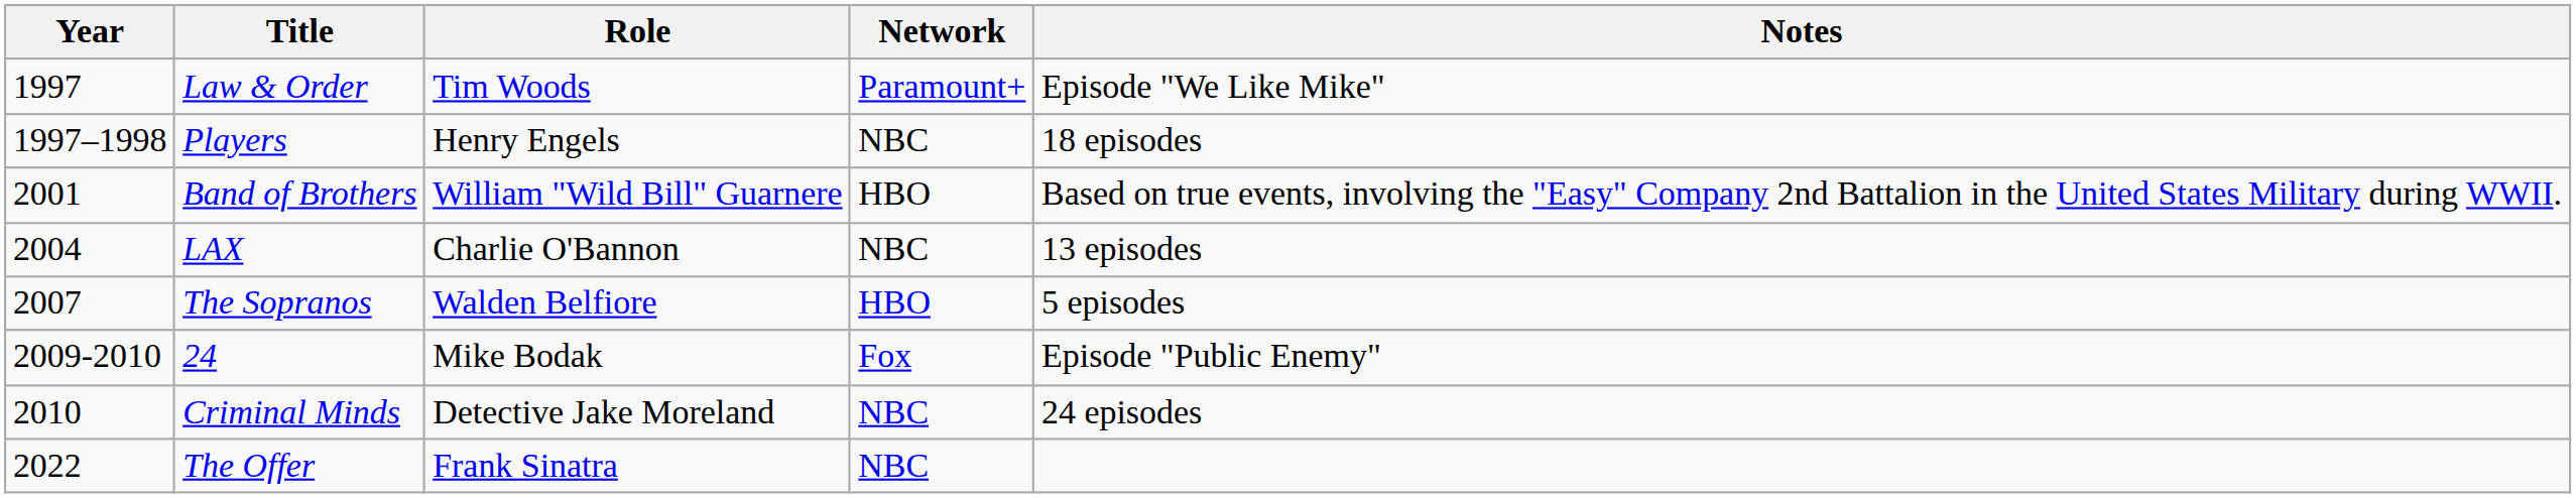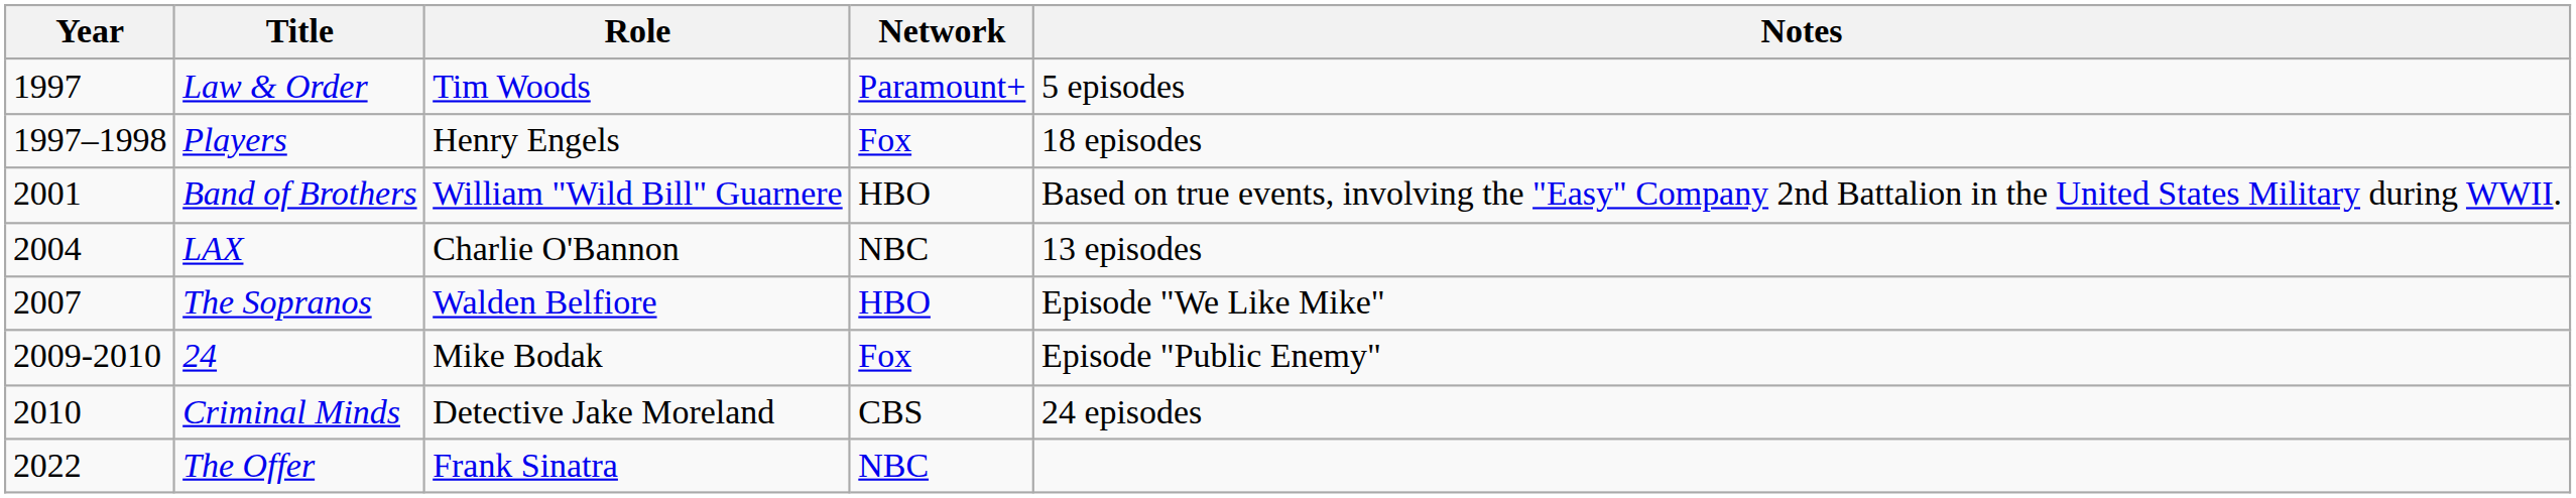Law & Order | Notes: Episode "We Like Mike" -> 5 episodes
Players | Network: NBC -> Fox
The Sopranos | Notes: 5 episodes -> Episode "We Like Mike"
Criminal Minds | Network: NBC -> CBS
